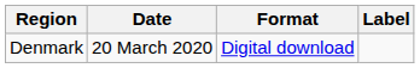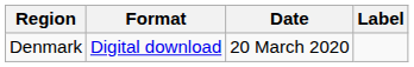columns swapped: Date <-> Format
